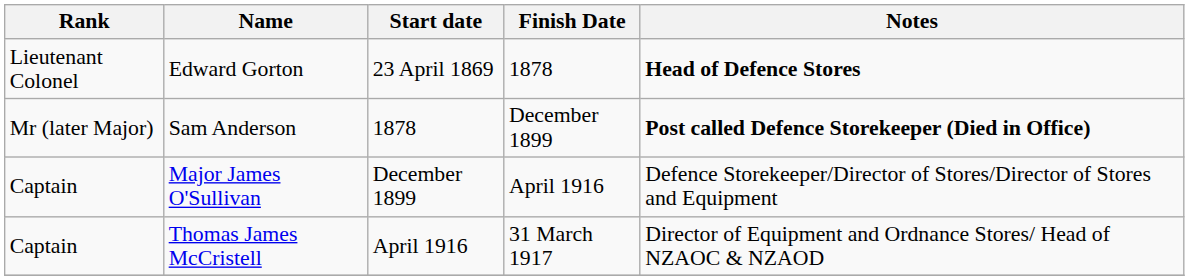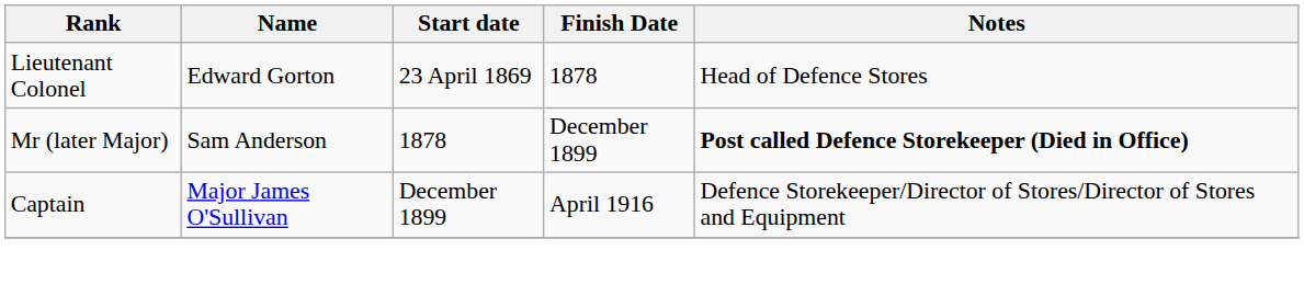Edward Gorton | Notes: bold -> normal
- row: Captain | Thomas James McCristell | April 1916 | 31 March 1917 | Director of Equipment and Ordnance Stores/ Head of NZAOC & NZAOD
